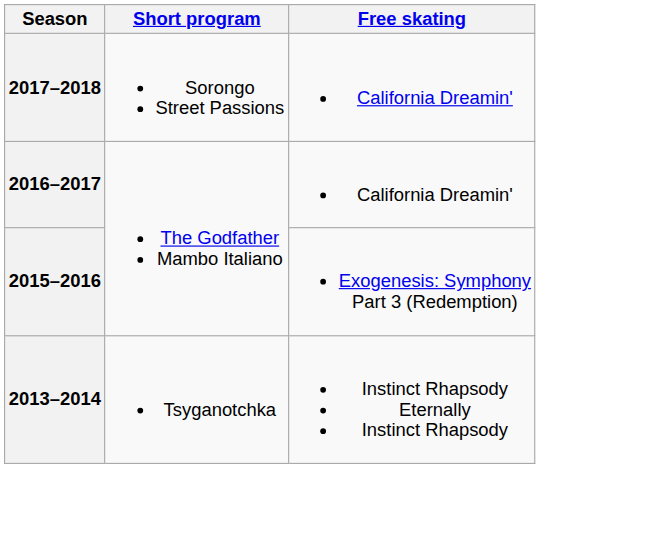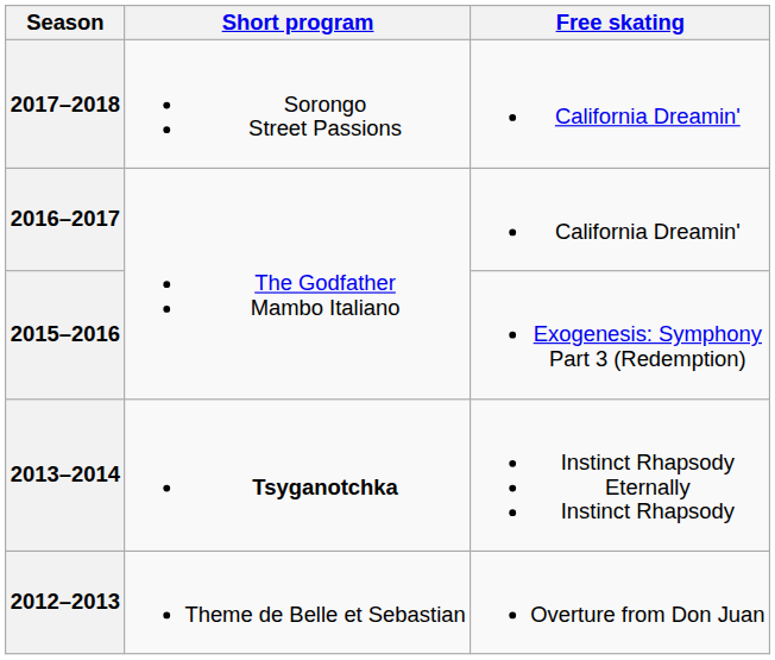2013–2014 | Short program: normal -> bold
+ row: 2012–2013 | Theme de Belle et Sebastian | Overture from Don Juan
